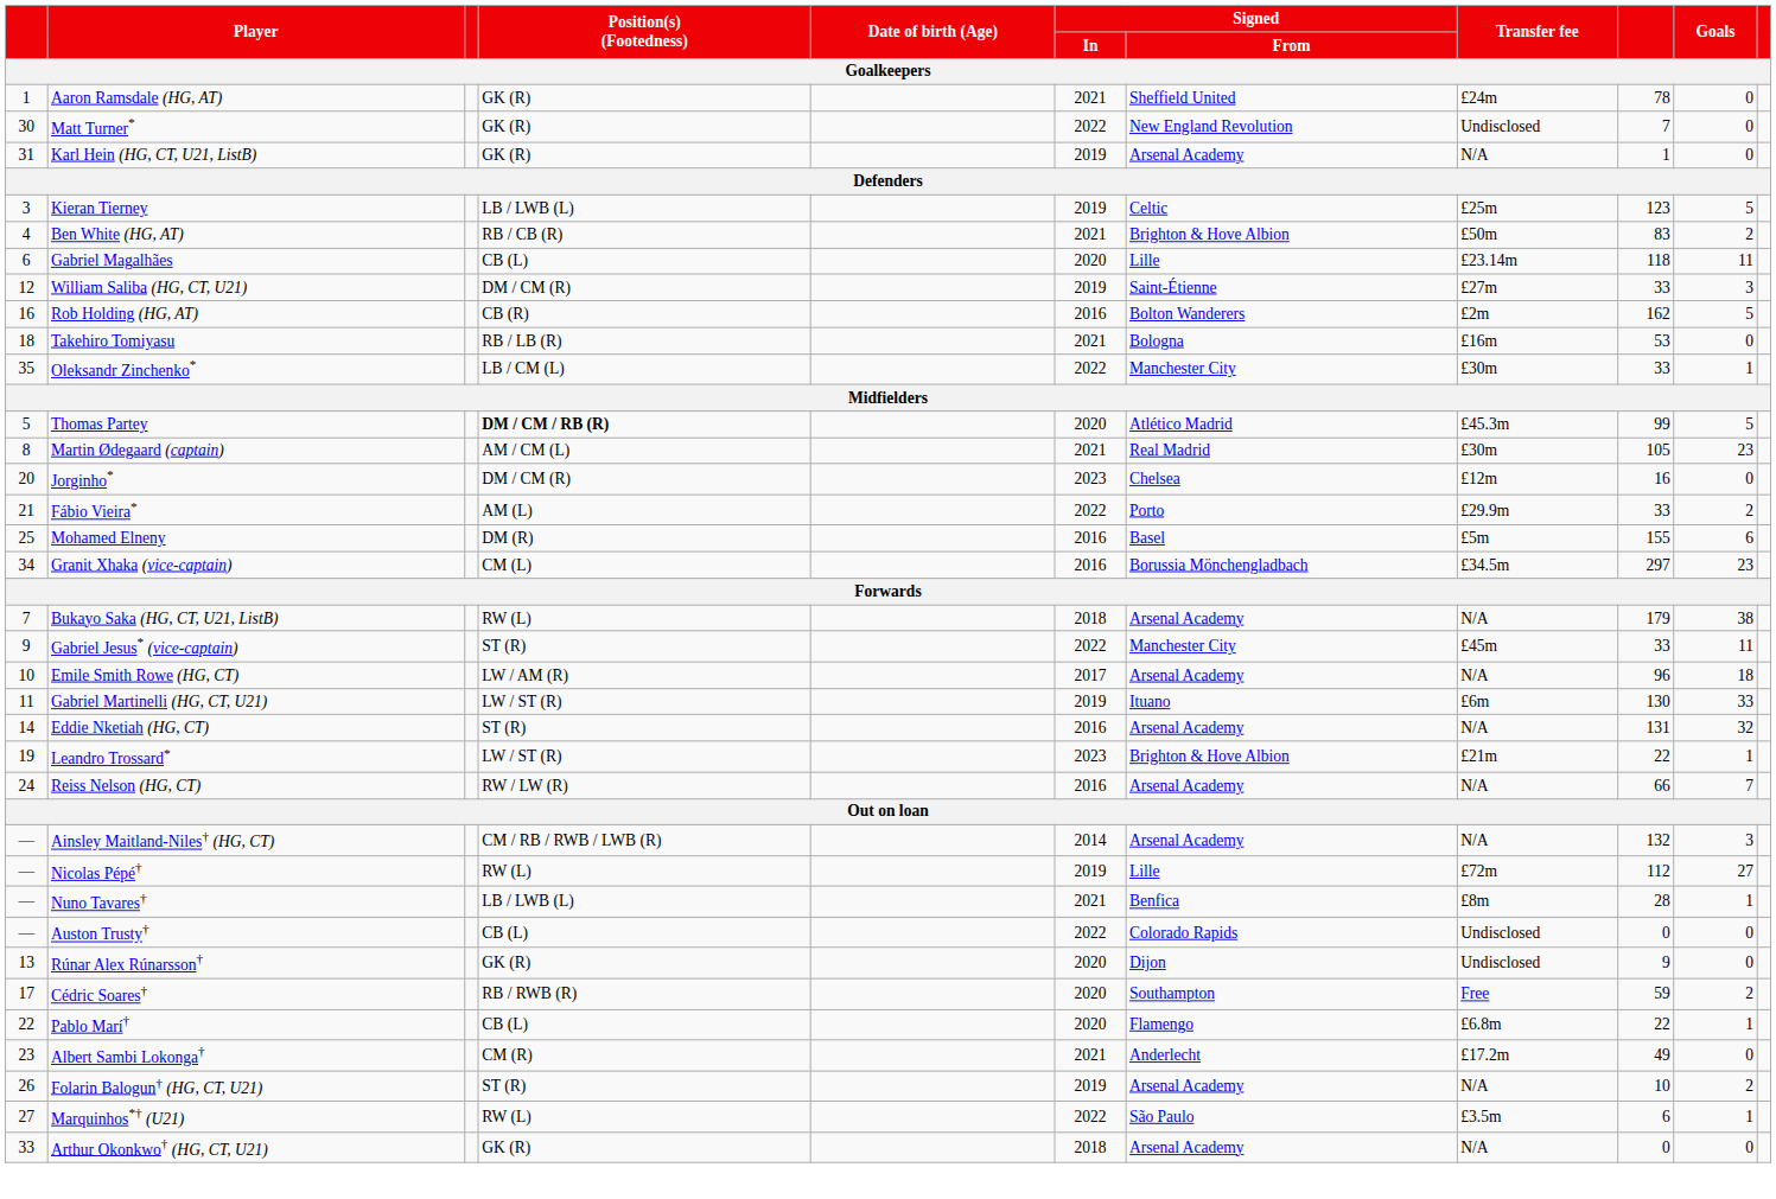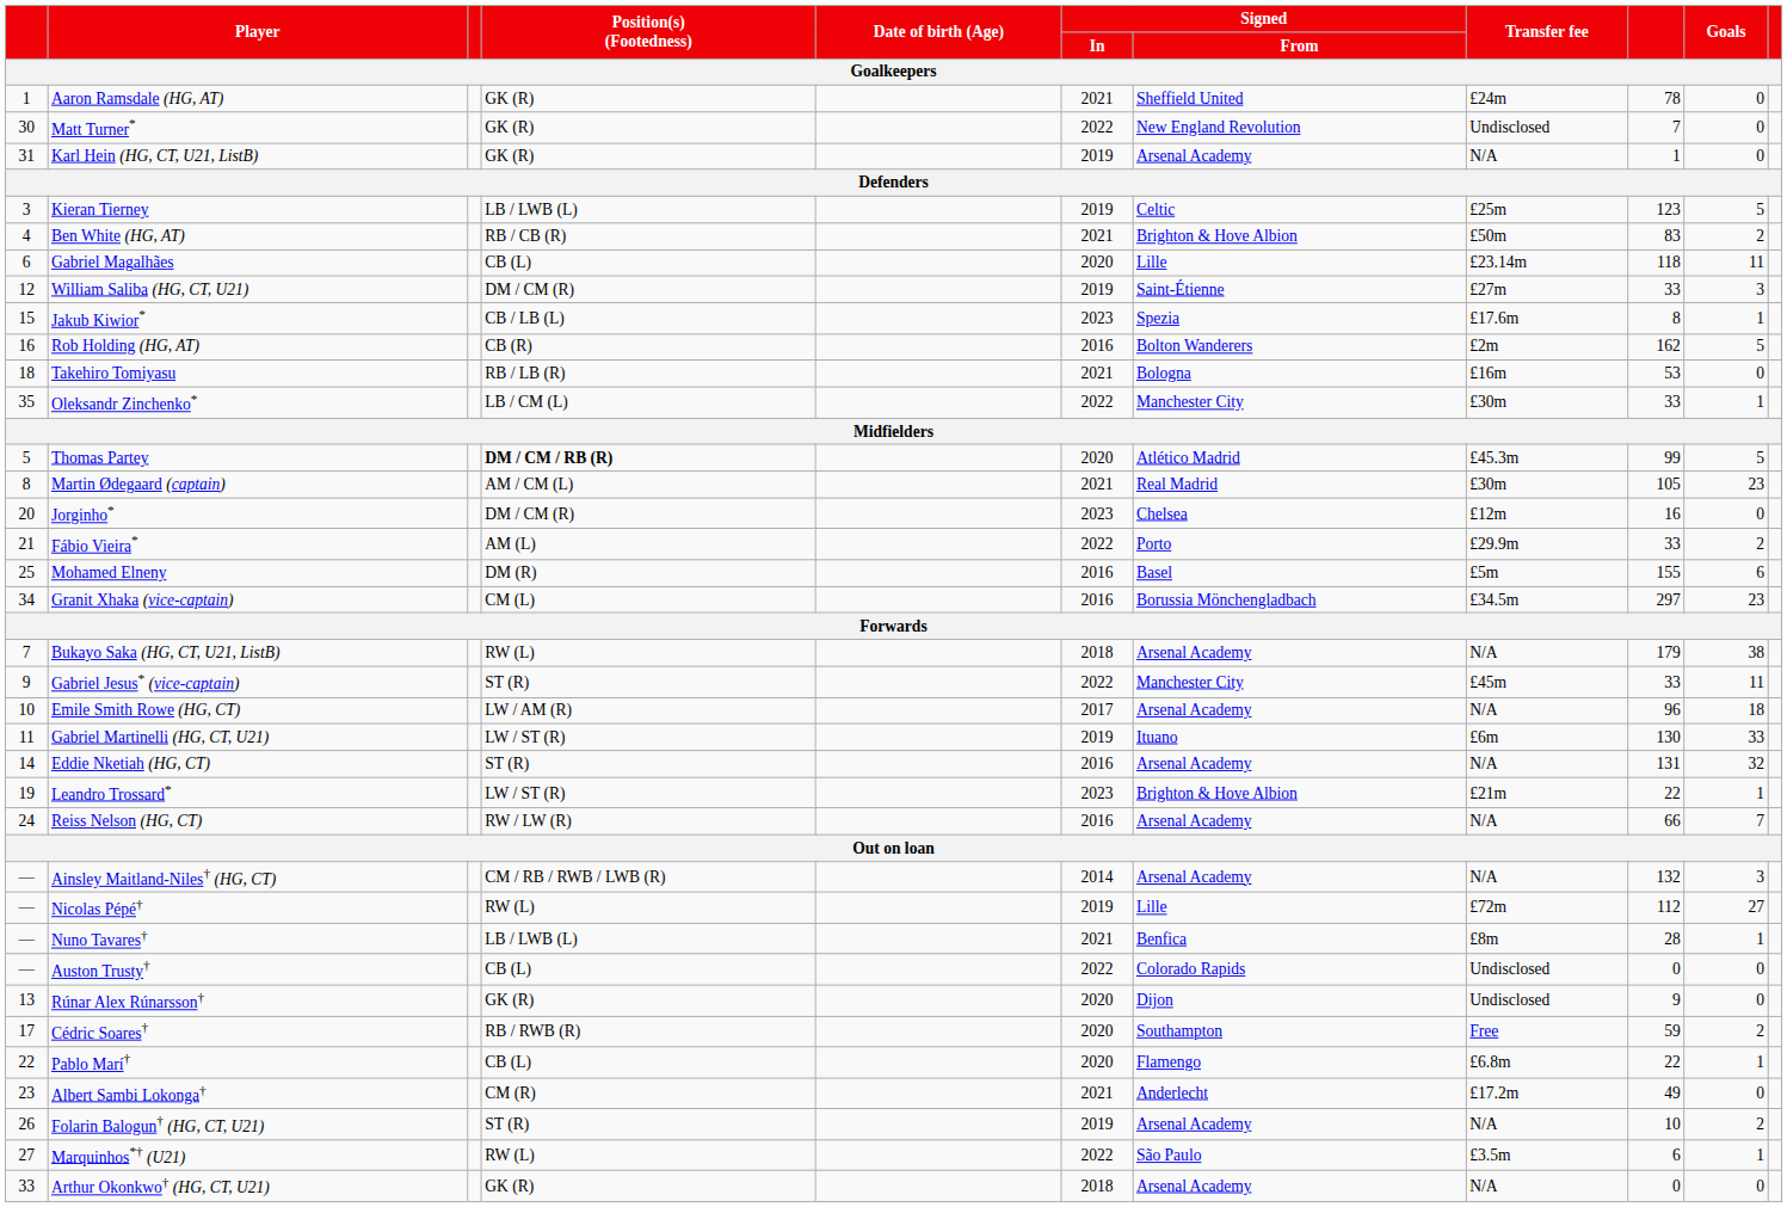+ row: 15 | Jakub Kiwior* | CB / LB (L) | 2023 | Spezia | £17.6m | 8 | 1
